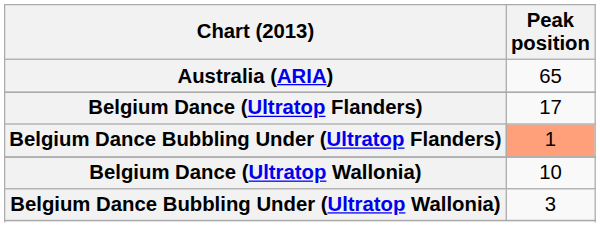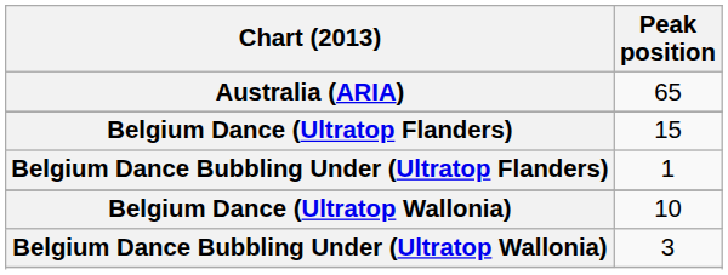Belgium Dance (Ultratop Flanders) | Peak position: 17 -> 15
Belgium Dance Bubbling Under (Ultratop Flanders) | Peak position: lightsalmon background -> no background
